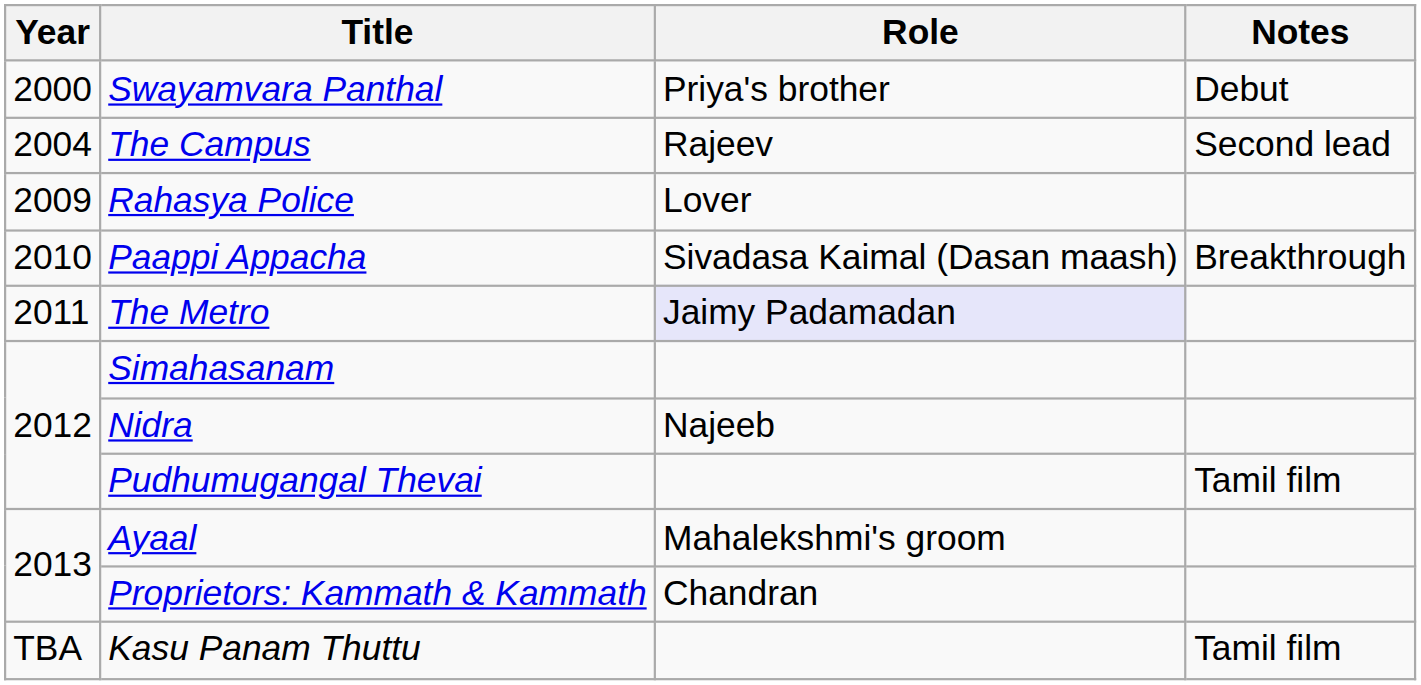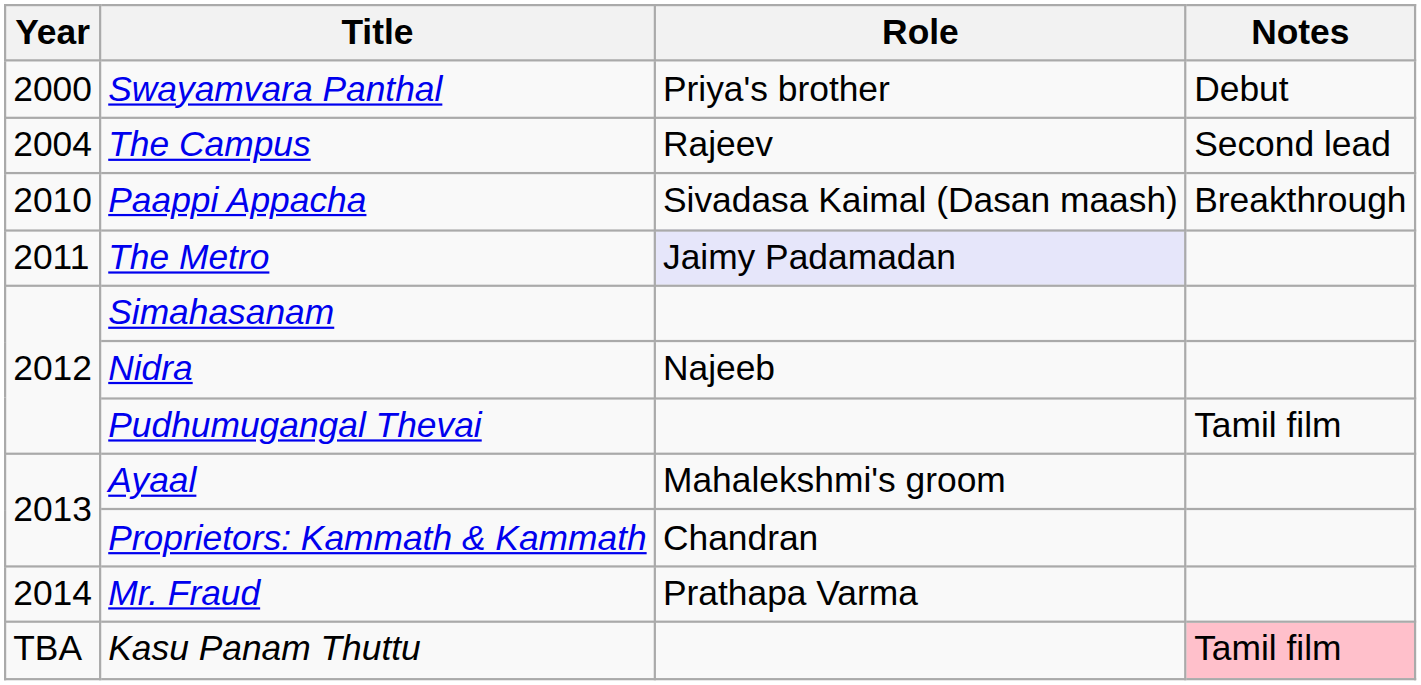- row: 2009 | Rahasya Police | Lover
+ row: 2014 | Mr. Fraud | Prathapa Varma
Kasu Panam Thuttu | Notes: no background -> pink background
